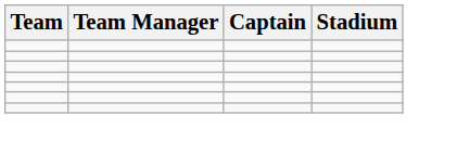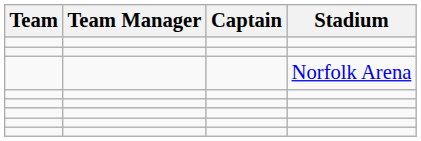+ row: Norfolk Arena
